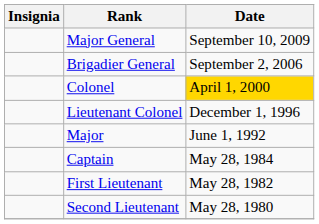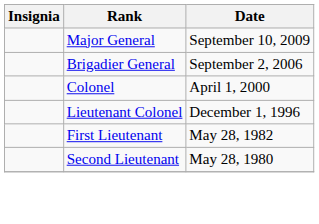Colonel | Date: gold background -> no background
- row: Major | June 1, 1992
- row: Captain | May 28, 1984
